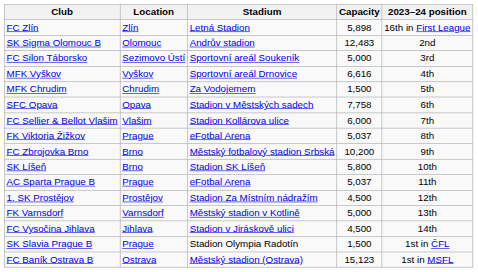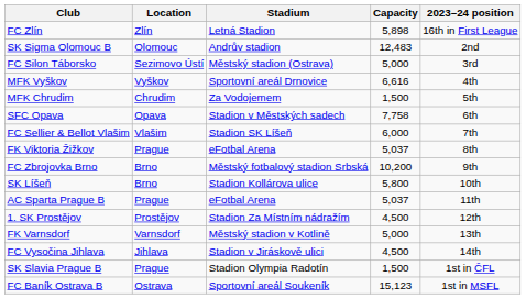FC Silon Táborsko | Stadium: Sportovní areál Soukeník -> Městský stadion (Ostrava)
FC Sellier & Bellot Vlašim | Stadium: Stadion Kollárova ulice -> Stadion SK Líšeň
SK Líšeň | Stadium: Stadion SK Líšeň -> Stadion Kollárova ulice
FC Baník Ostrava B | Stadium: Městský stadion (Ostrava) -> Sportovní areál Soukeník
